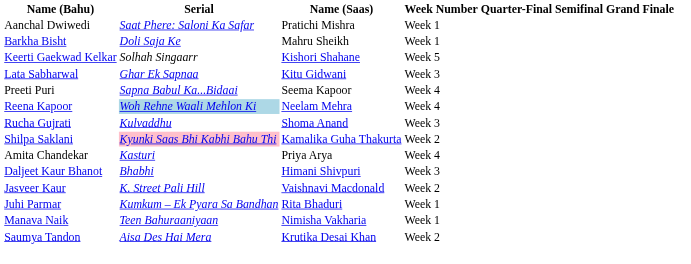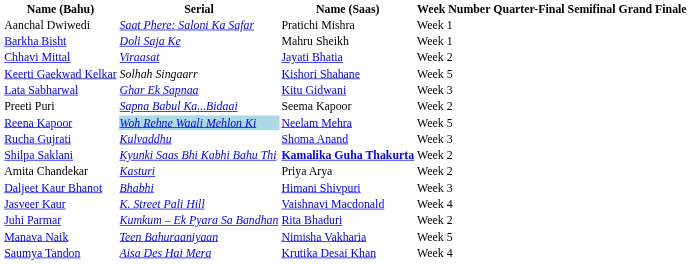+ row: Chhavi Mittal | Viraasat | Jayati Bhatia | Week 2
Preeti Puri | Week Number: Week 4 -> Week 2
Reena Kapoor | Week Number: Week 4 -> Week 5
Shilpa Saklani | Serial: pink background -> no background
Shilpa Saklani | Name (Saas): normal -> bold
Amita Chandekar | Week Number: Week 4 -> Week 2
Jasveer Kaur | Week Number: Week 2 -> Week 4
Juhi Parmar | Week Number: Week 1 -> Week 2
Manava Naik | Week Number: Week 1 -> Week 5
Saumya Tandon | Week Number: Week 2 -> Week 4
